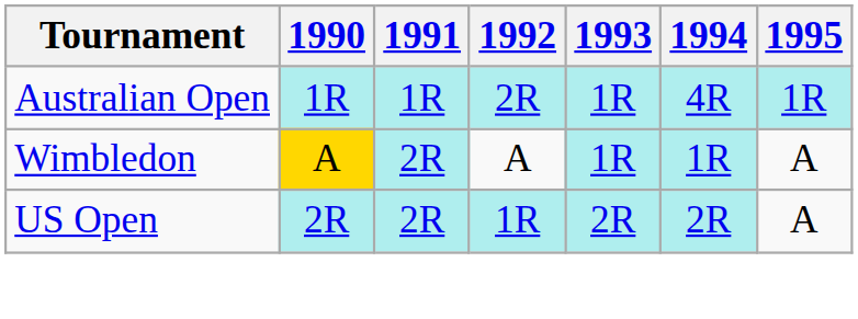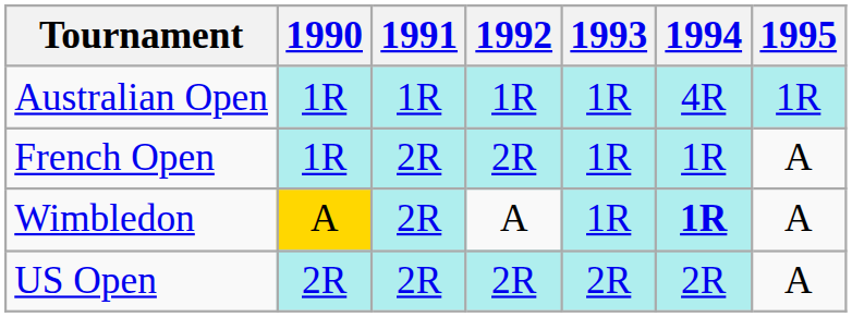Australian Open | 1992: 2R -> 1R
+ row: French Open | 1R | 2R | 2R | 1R | 1R | A
Wimbledon | 1994: normal -> bold
US Open | 1992: 1R -> 2R
